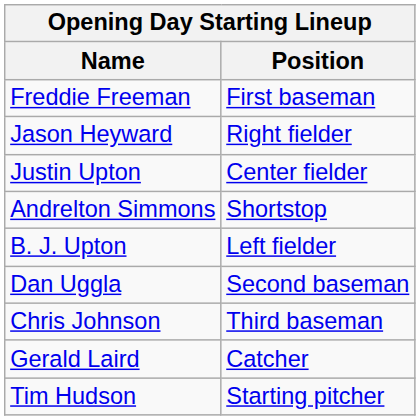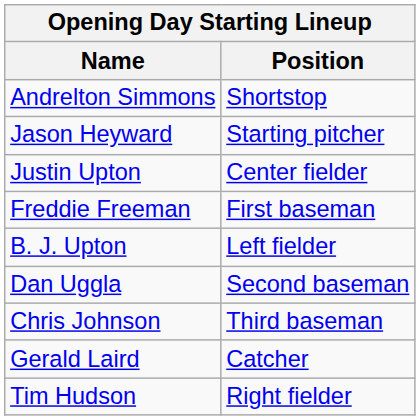rows swapped: Andrelton Simmons <-> Freddie Freeman
Jason Heyward | Position: Right fielder -> Starting pitcher
Tim Hudson | Position: Starting pitcher -> Right fielder
